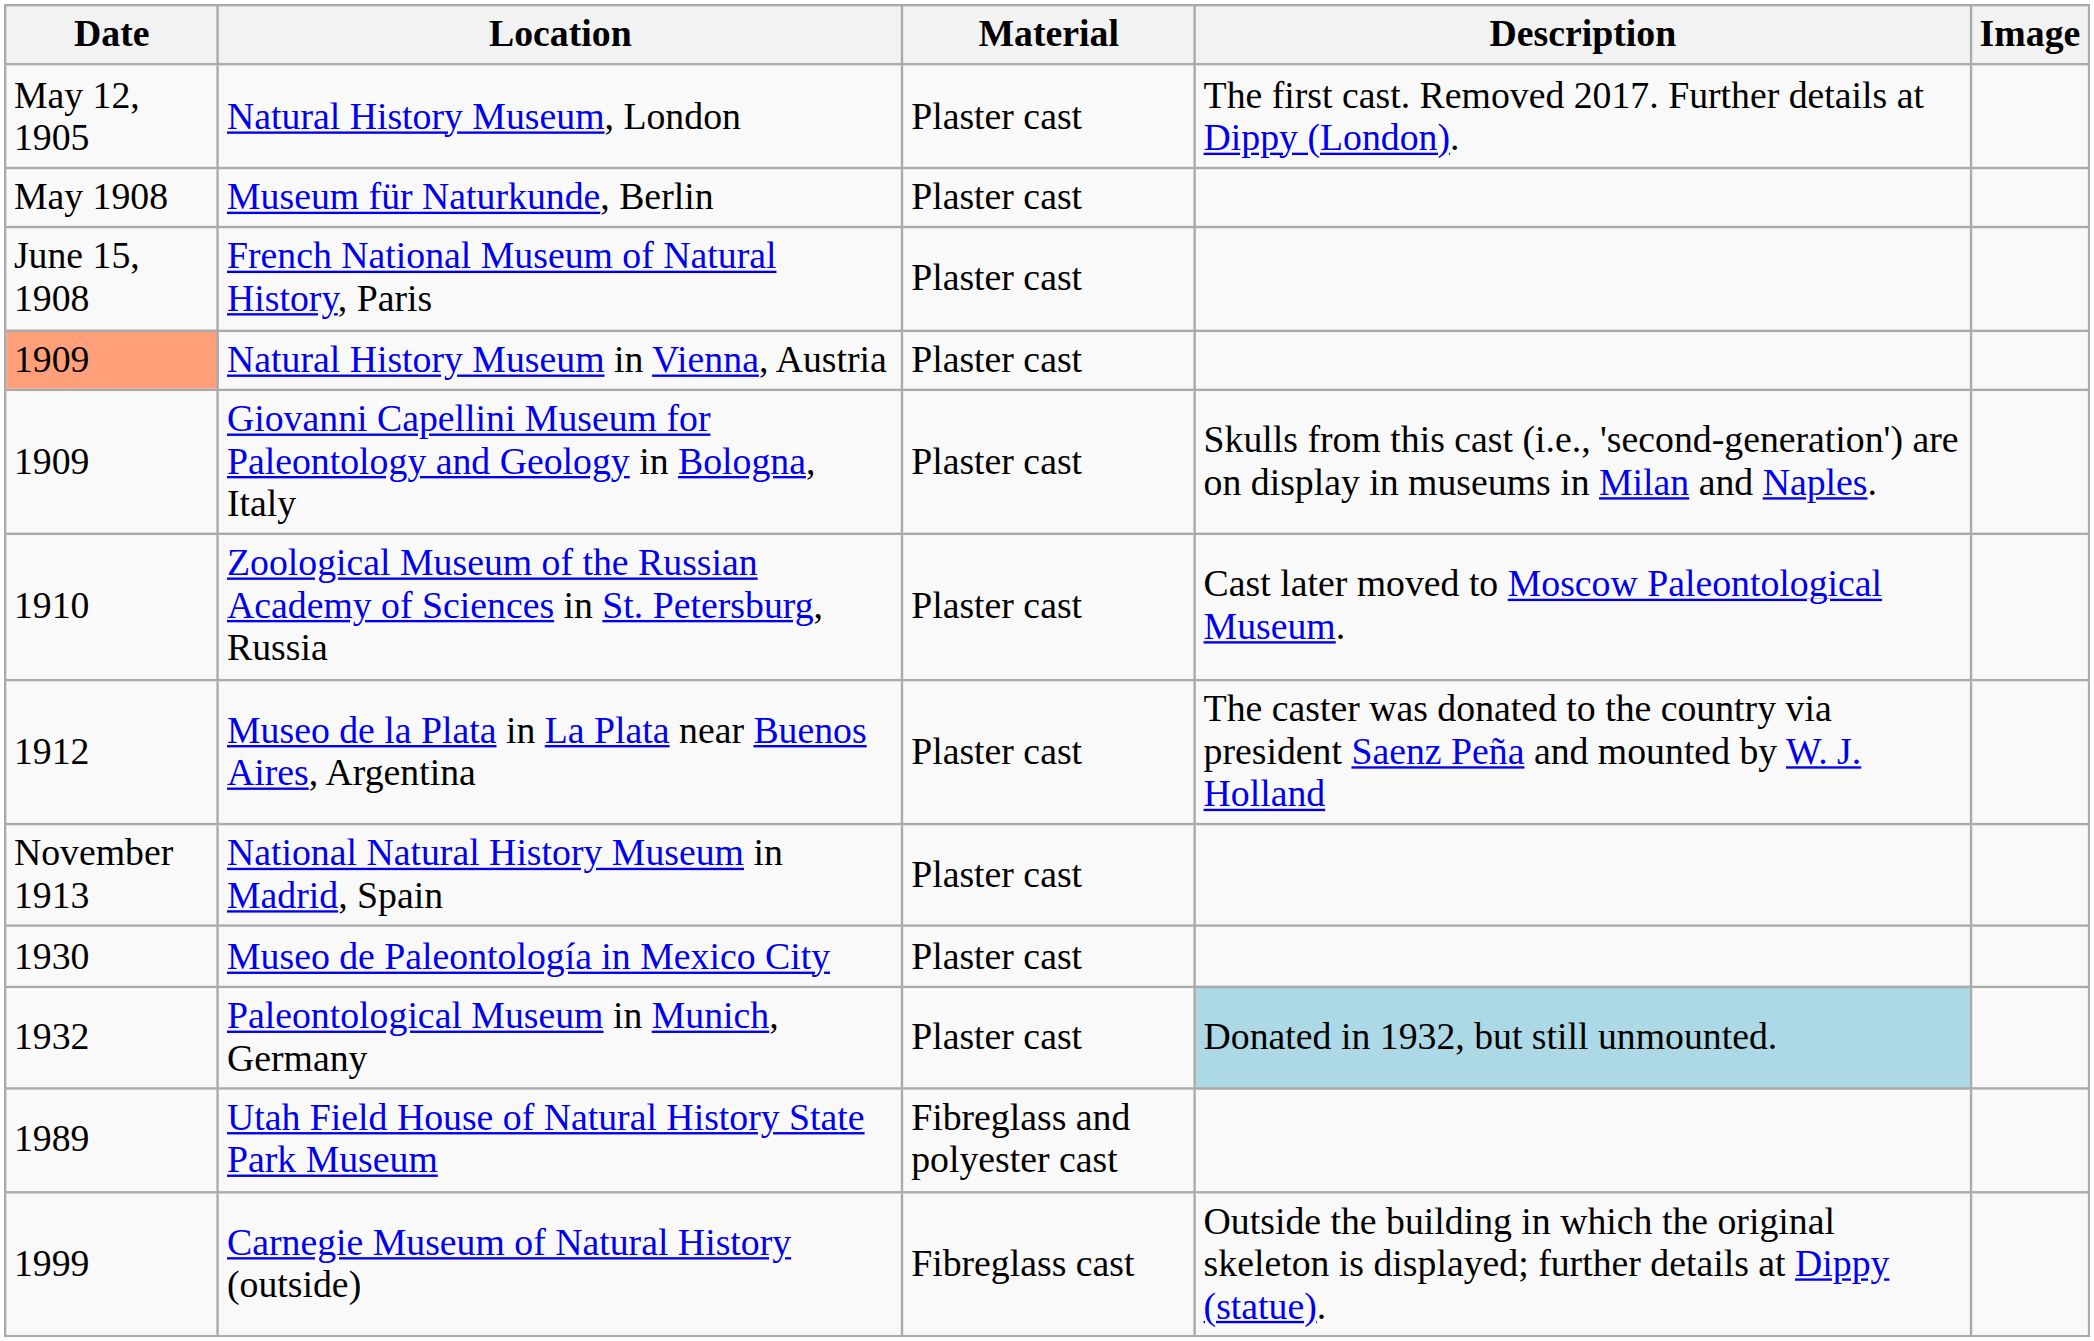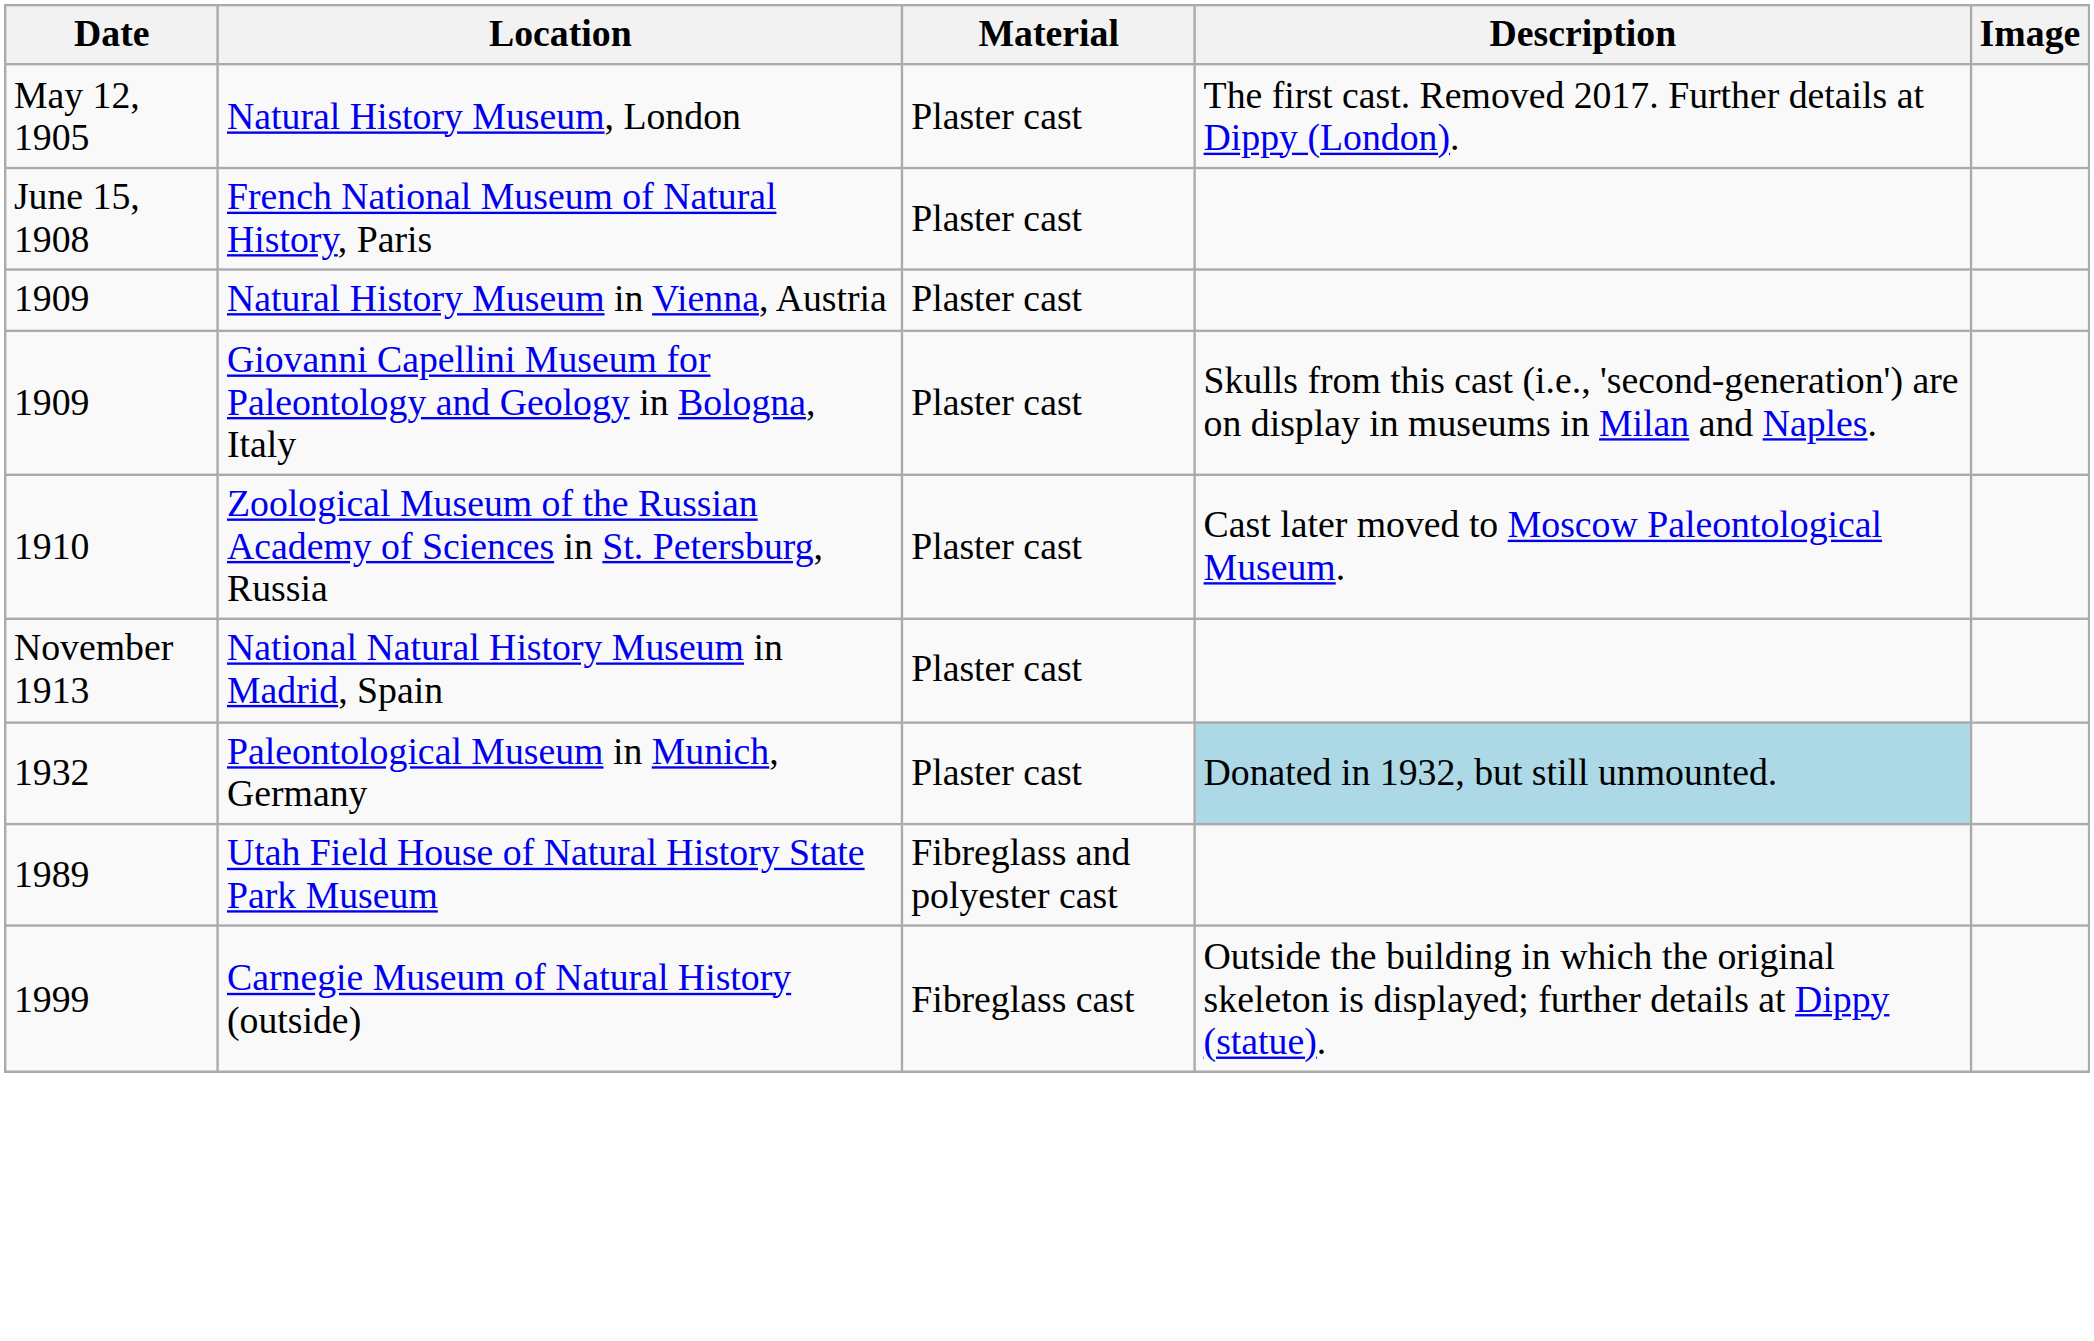- row: May 1908 | Museum für Naturkunde, Berlin | Plaster cast
Natural History Museum in Vienna, Austria | Date: lightsalmon background -> no background
- row: 1912 | Museo de la Plata in La Plata near Buenos Aires, Argentina | Plaster cast | The caster was donated to the country via president Saenz Peña and mounted by W. J. Holland
- row: 1930 | Museo de Paleontología in Mexico City | Plaster cast
